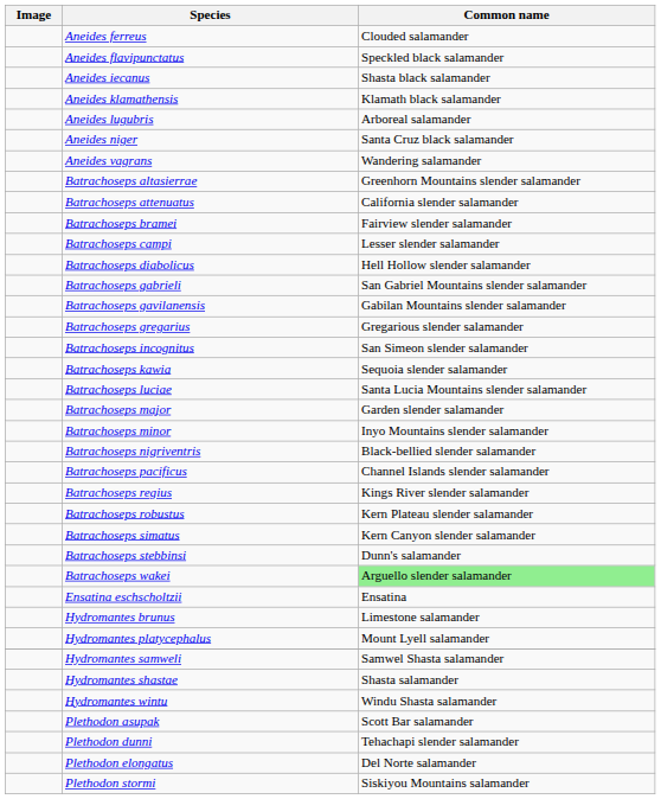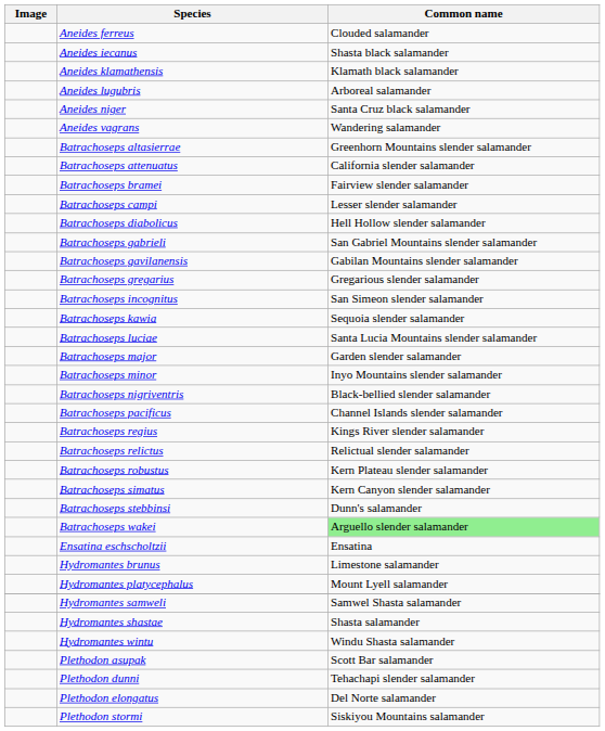- row: Aneides flavipunctatus | Speckled black salamander
+ row: Batrachoseps relictus | Relictual slender salamander
